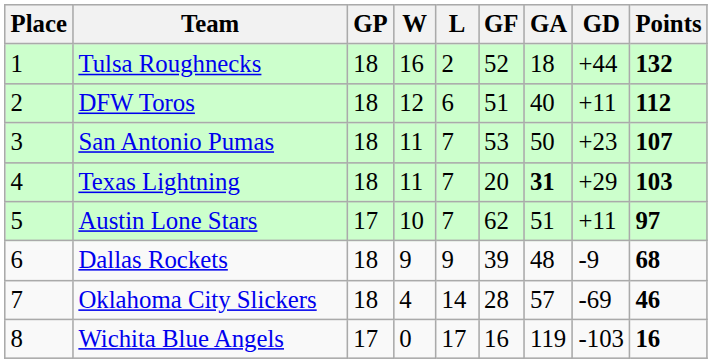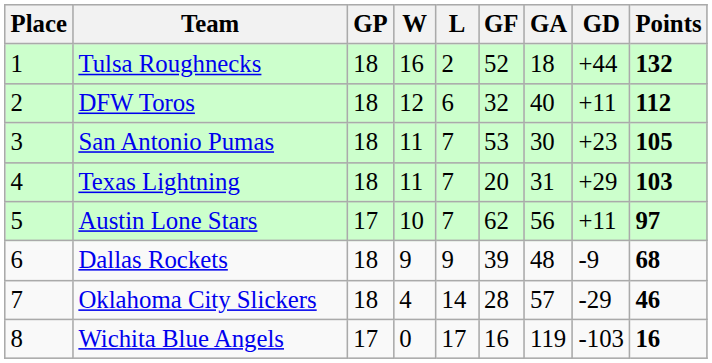DFW Toros | GF: 51 -> 32
San Antonio Pumas | GA: 50 -> 30
San Antonio Pumas | Points: 107 -> 105
Texas Lightning | GA: bold -> normal
Austin Lone Stars | GA: 51 -> 56
Oklahoma City Slickers | GD: -69 -> -29
